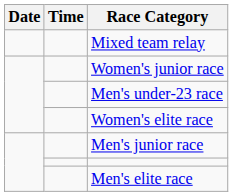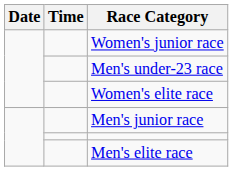- row: Mixed team relay
